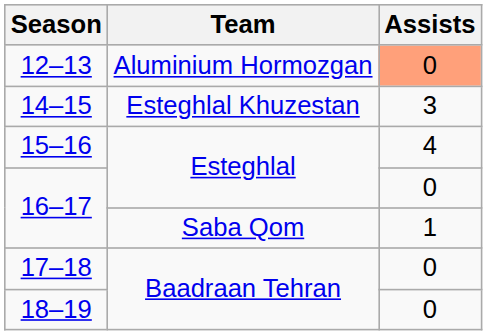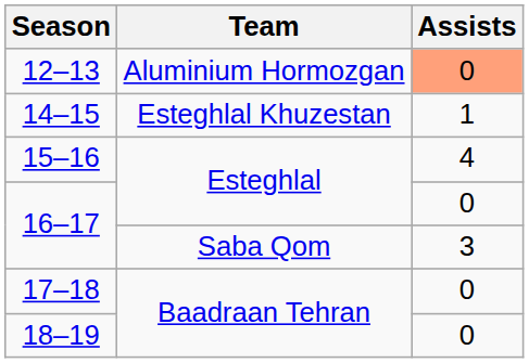14–15 | Assists: 3 -> 1
16–17 / Saba Qom | Assists: 1 -> 3
